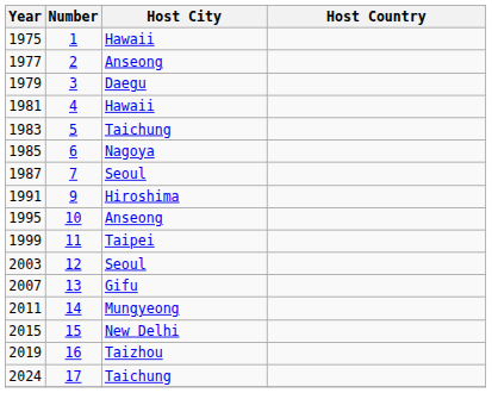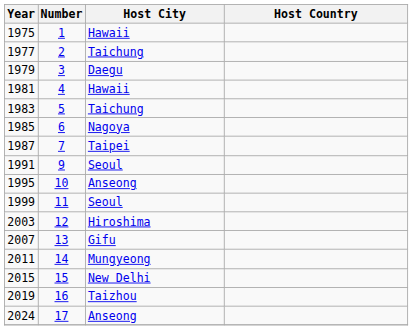1977 | Host City: Anseong -> Taichung
1987 | Host City: Seoul -> Taipei
1991 | Host City: Hiroshima -> Seoul
1999 | Host City: Taipei -> Seoul
2003 | Host City: Seoul -> Hiroshima
2024 | Host City: Taichung -> Anseong
